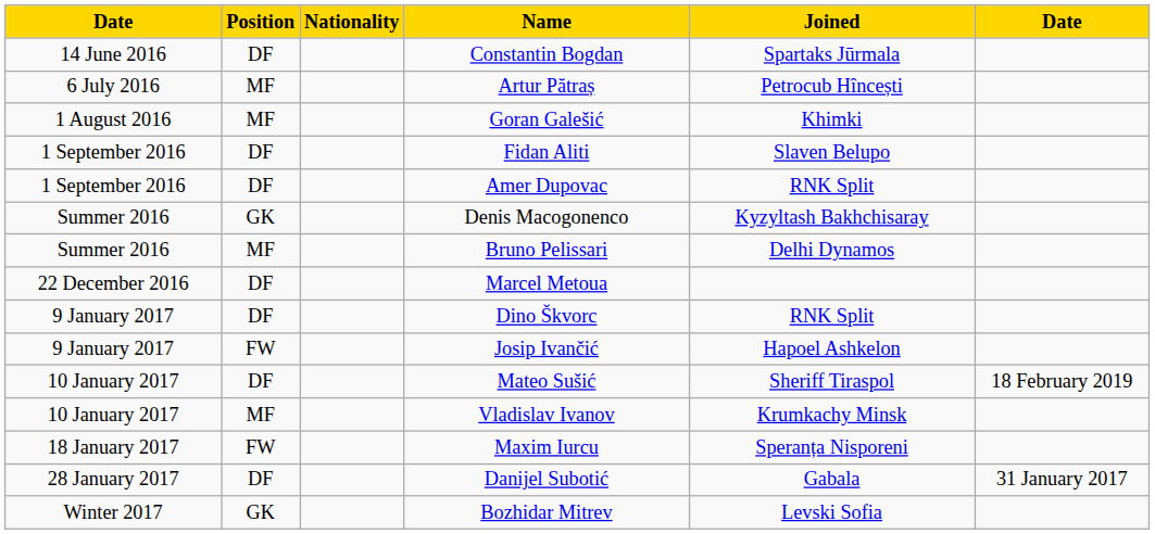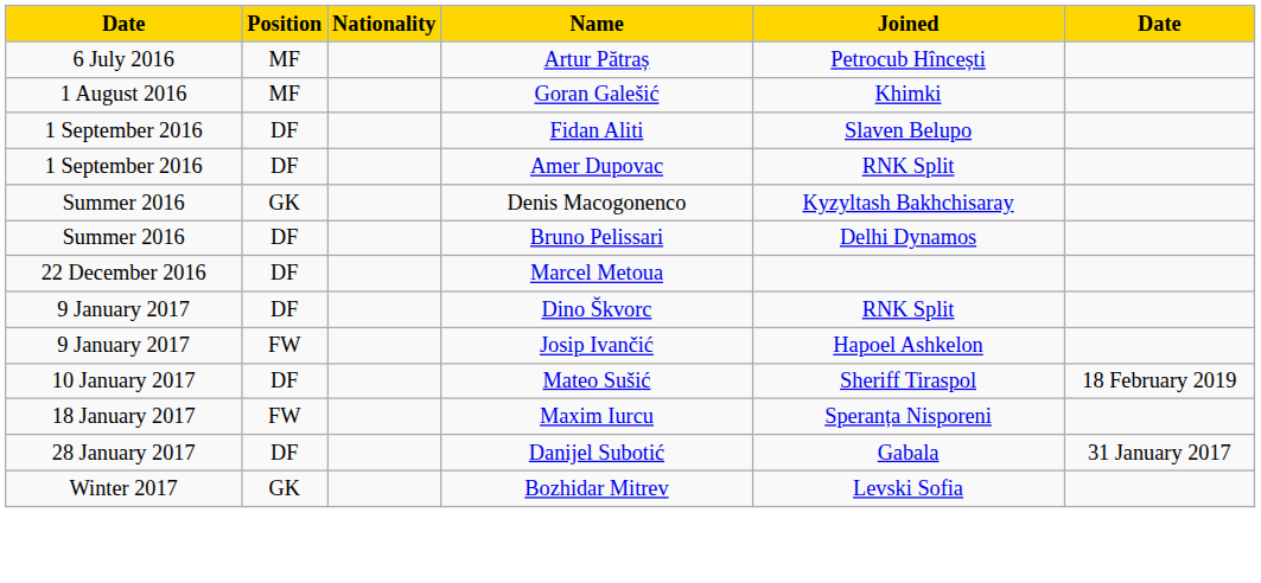- row: 14 June 2016 | DF | Constantin Bogdan | Spartaks Jūrmala
Bruno Pelissari | Position: MF -> DF
- row: 10 January 2017 | MF | Vladislav Ivanov | Krumkachy Minsk
